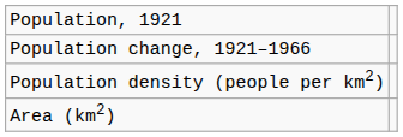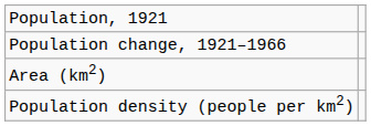rows swapped: Area (km2) <-> Population density (people per km2)
